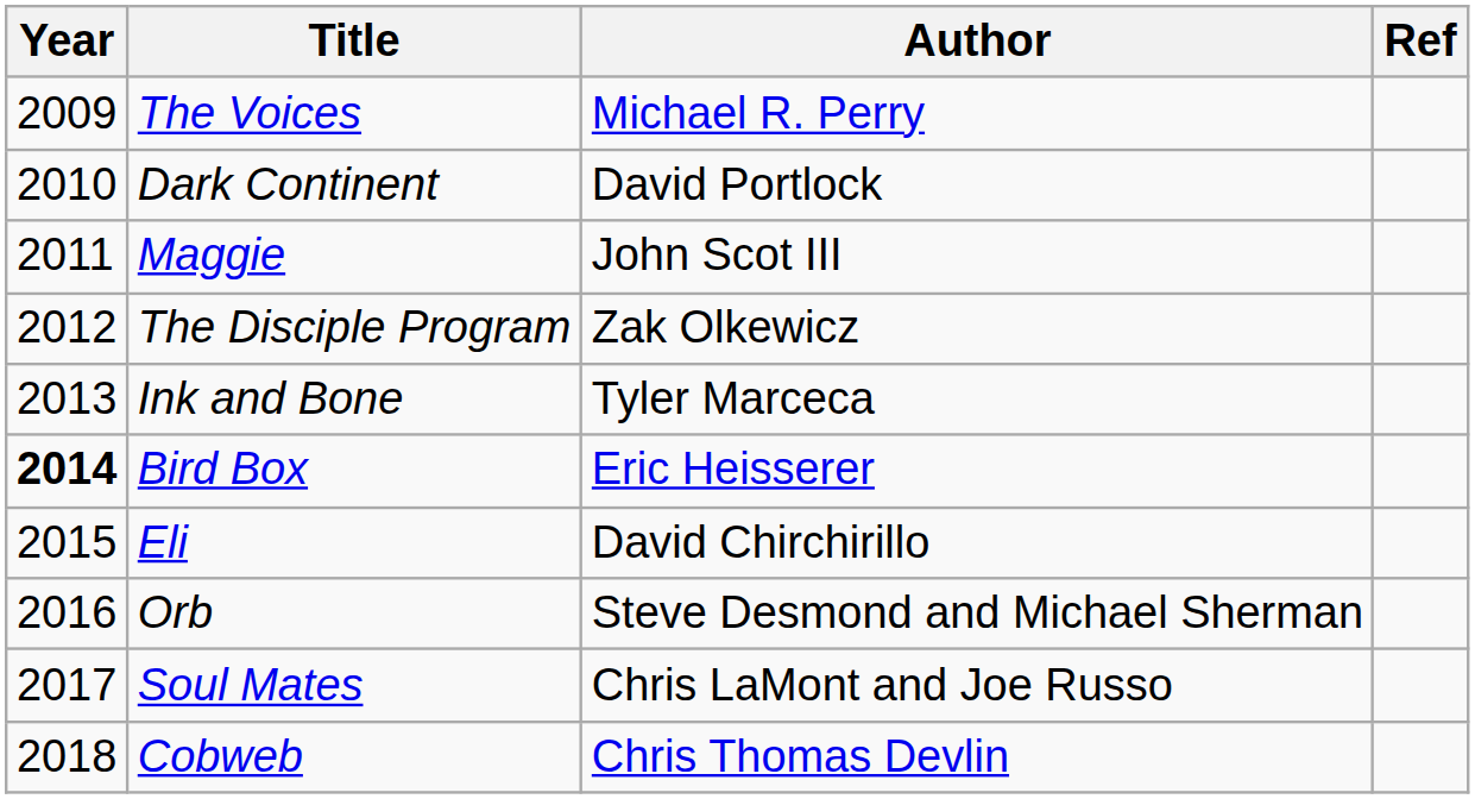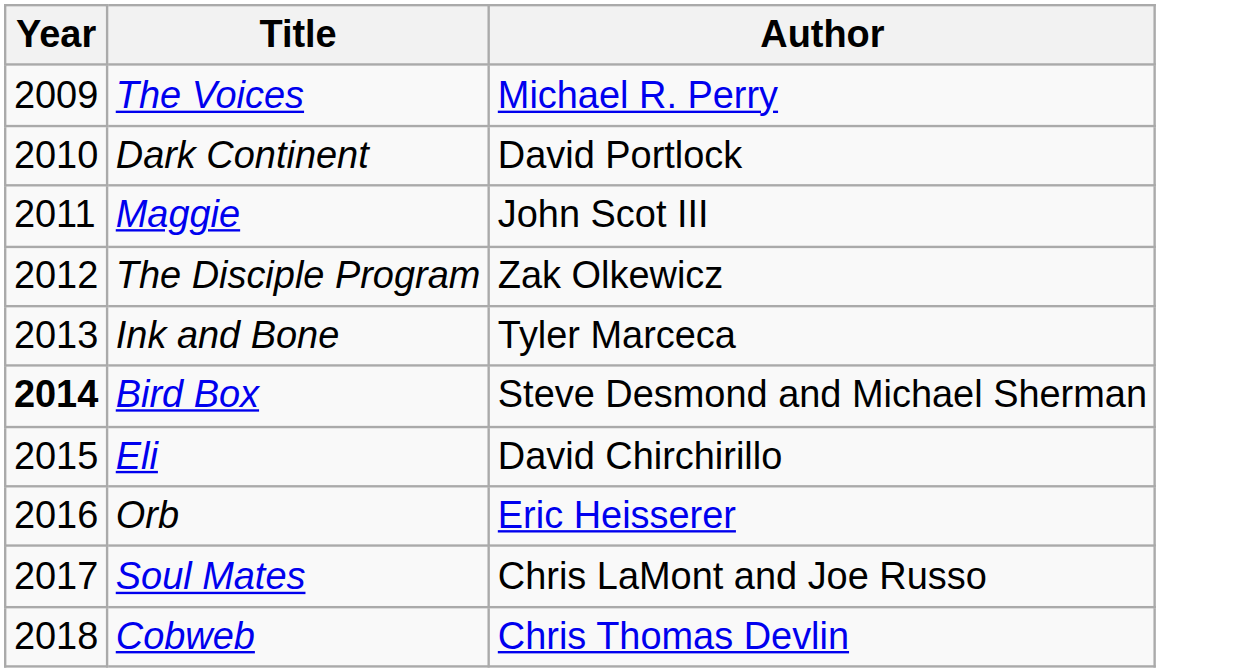- column: Ref
Bird Box | Author: Eric Heisserer -> Steve Desmond and Michael Sherman
Orb | Author: Steve Desmond and Michael Sherman -> Eric Heisserer
